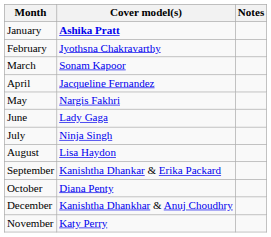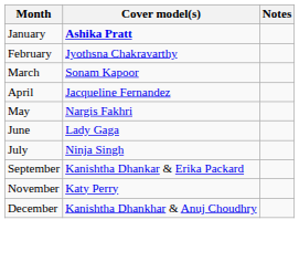- row: August | Lisa Haydon
- row: October | Diana Penty
rows swapped: November <-> December
